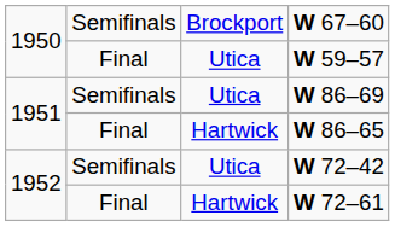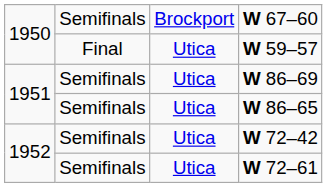W 86–65 | column 2: Final -> Semifinals
W 86–65 | column 3: Hartwick -> Utica
W 72–61 | column 2: Final -> Semifinals
W 72–61 | column 3: Hartwick -> Utica
